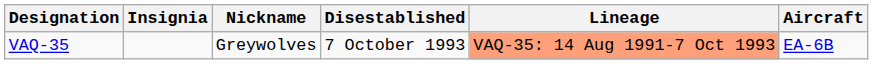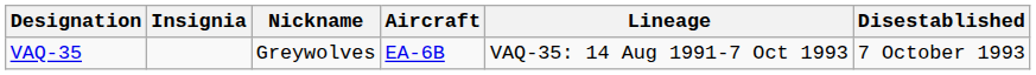columns swapped: Aircraft <-> Disestablished
VAQ-35 | Lineage: lightsalmon background -> no background
